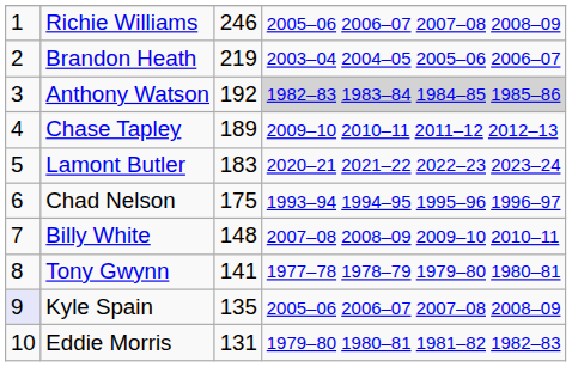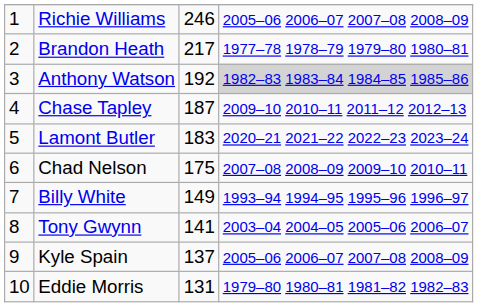Brandon Heath | column 3: 219 -> 217
Brandon Heath | column 4: 2003–04 2004–05 2005–06 2006–07 -> 1977–78 1978–79 1979–80 1980–81
Chase Tapley | column 3: 189 -> 187
Chad Nelson | column 4: 1993–94 1994–95 1995–96 1996–97 -> 2007–08 2008–09 2009–10 2010–11
Billy White | column 3: 148 -> 149
Billy White | column 4: 2007–08 2008–09 2009–10 2010–11 -> 1993–94 1994–95 1995–96 1996–97
Tony Gwynn | column 4: 1977–78 1978–79 1979–80 1980–81 -> 2003–04 2004–05 2005–06 2006–07
Kyle Spain | column 1: lavender background -> no background
Kyle Spain | column 3: 135 -> 137
